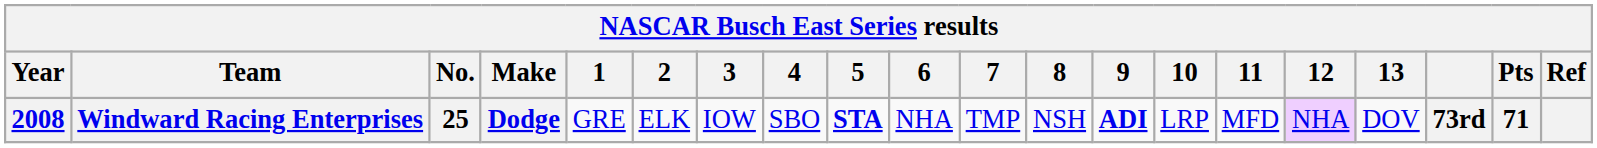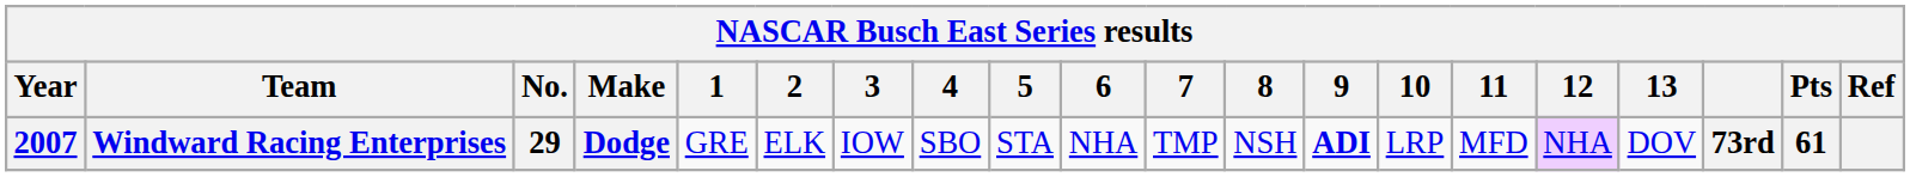Windward Racing Enterprises | Year: 2008 -> 2007
Windward Racing Enterprises | No.: 25 -> 29
Windward Racing Enterprises | 5: bold -> normal
Windward Racing Enterprises | Pts: 71 -> 61
